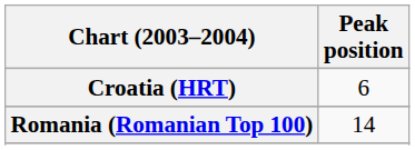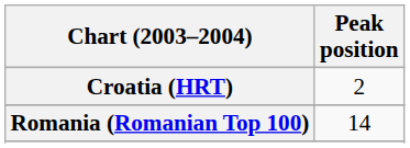Croatia (HRT) | Peak position: 6 -> 2
